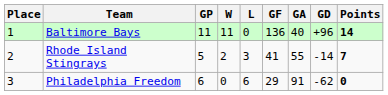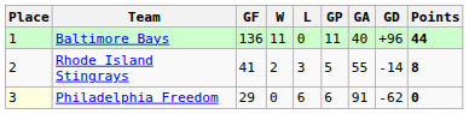columns swapped: GP <-> GF
Baltimore Bays | Points: 14 -> 44
Rhode Island Stingrays | Points: 7 -> 8
Philadelphia Freedom | Place: no background -> lightyellow background
